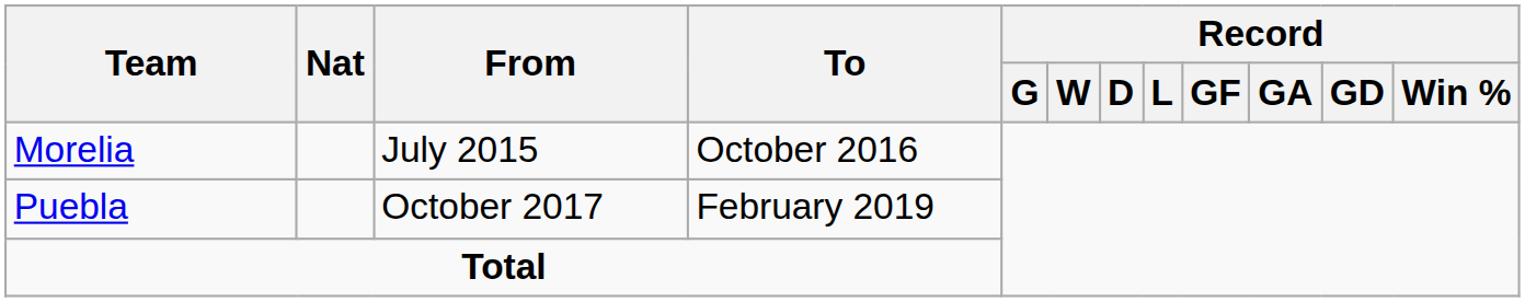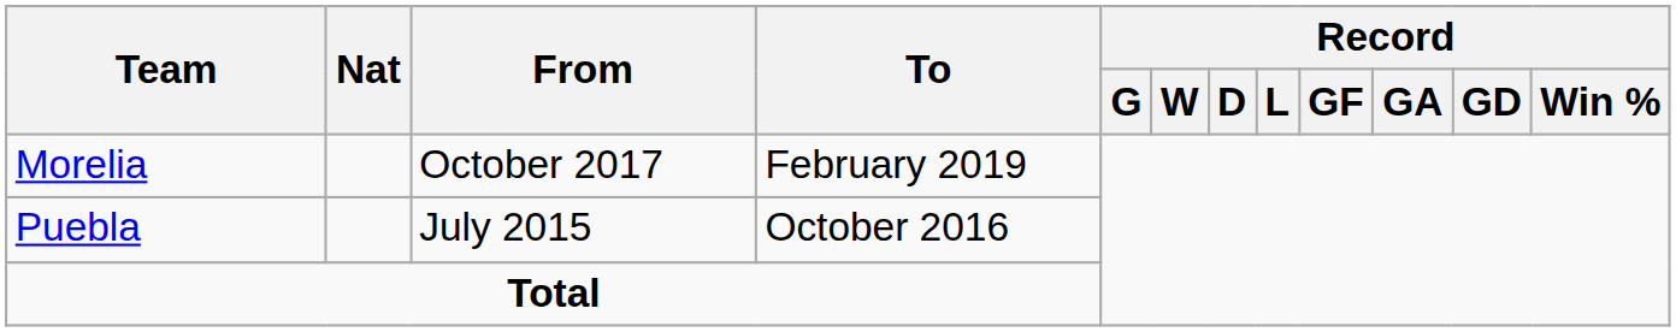Morelia | From: July 2015 -> October 2017
Morelia | To: October 2016 -> February 2019
Puebla | From: October 2017 -> July 2015
Puebla | To: February 2019 -> October 2016
